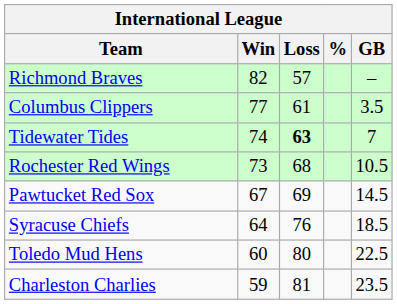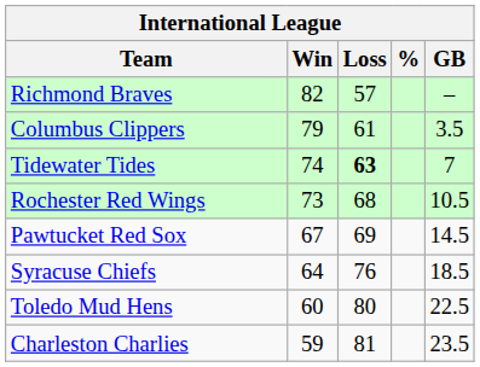Columbus Clippers | Win: 77 -> 79
